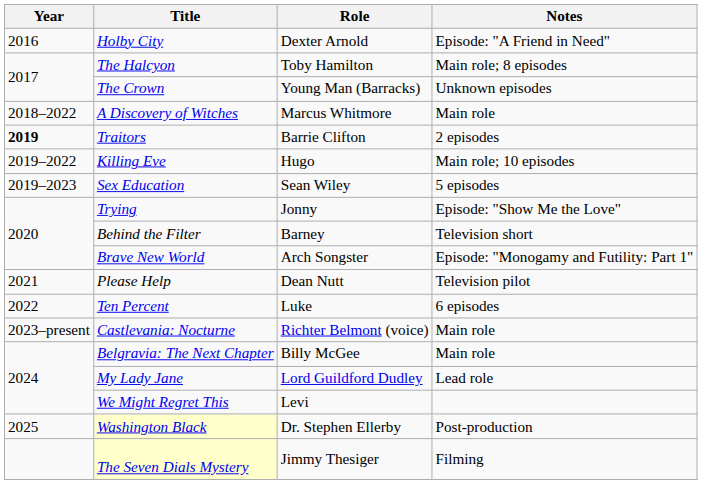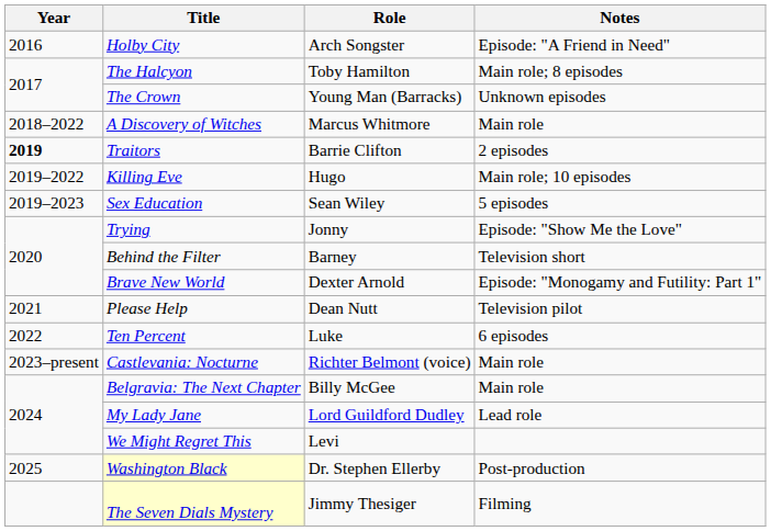Holby City | Role: Dexter Arnold -> Arch Songster
Brave New World | Role: Arch Songster -> Dexter Arnold
